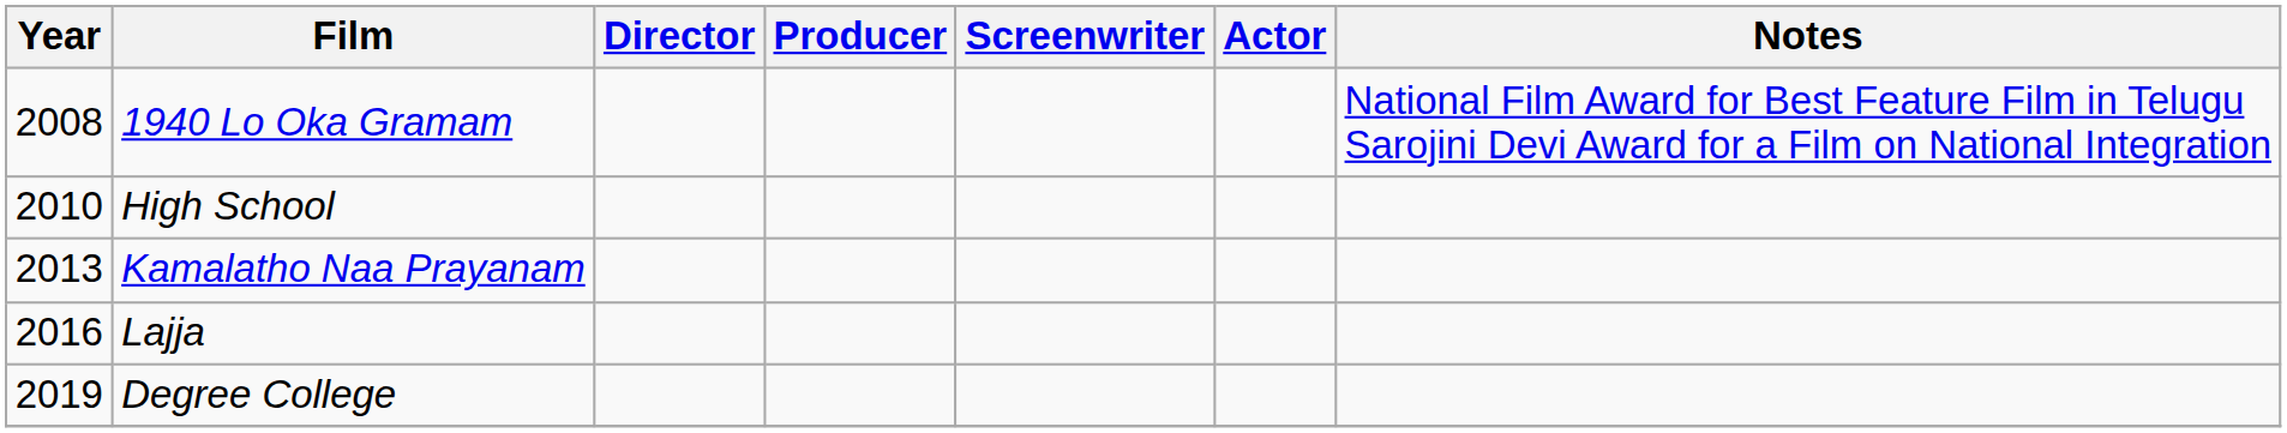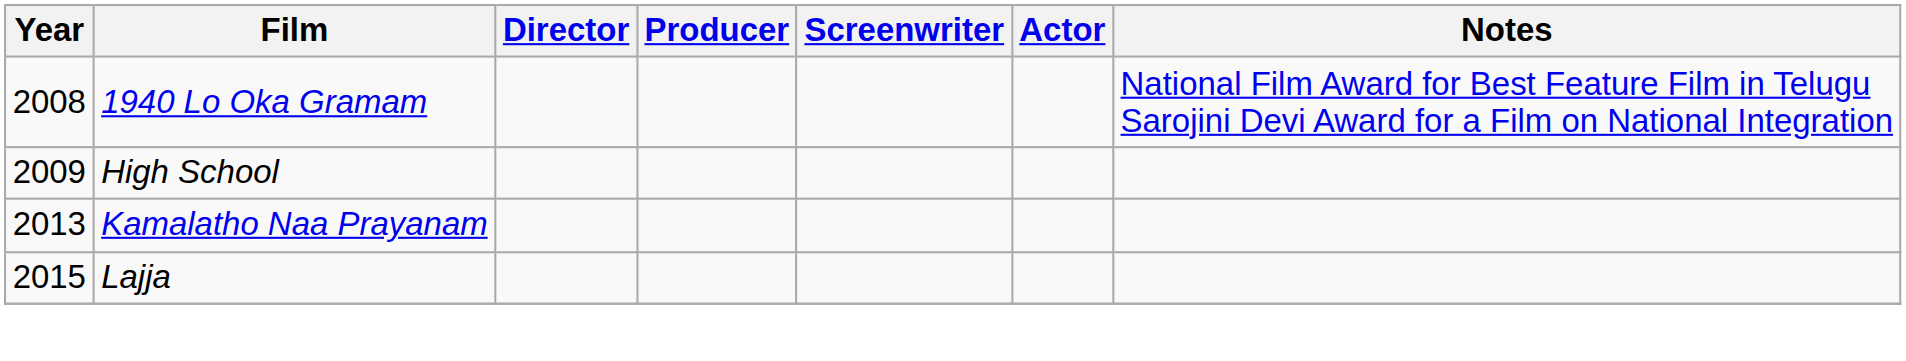High School | Year: 2010 -> 2009
Lajja | Year: 2016 -> 2015
- row: 2019 | Degree College
